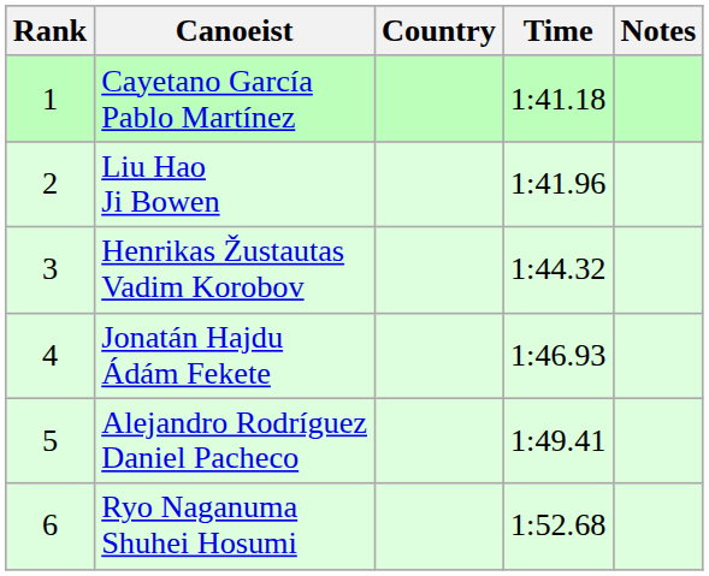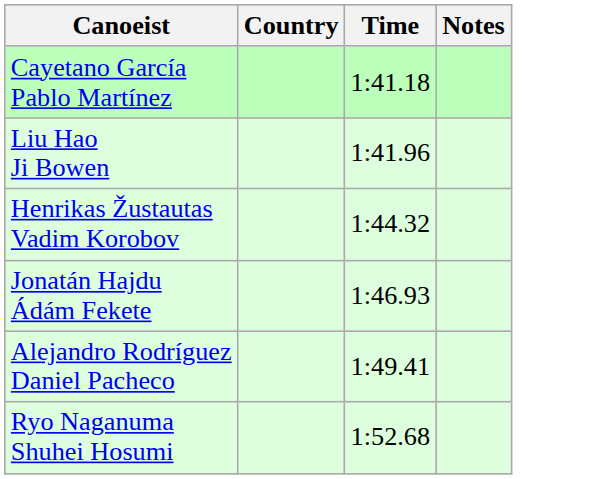- column: Rank | 1 | 2 | 3 | 4 | 5 | 6
